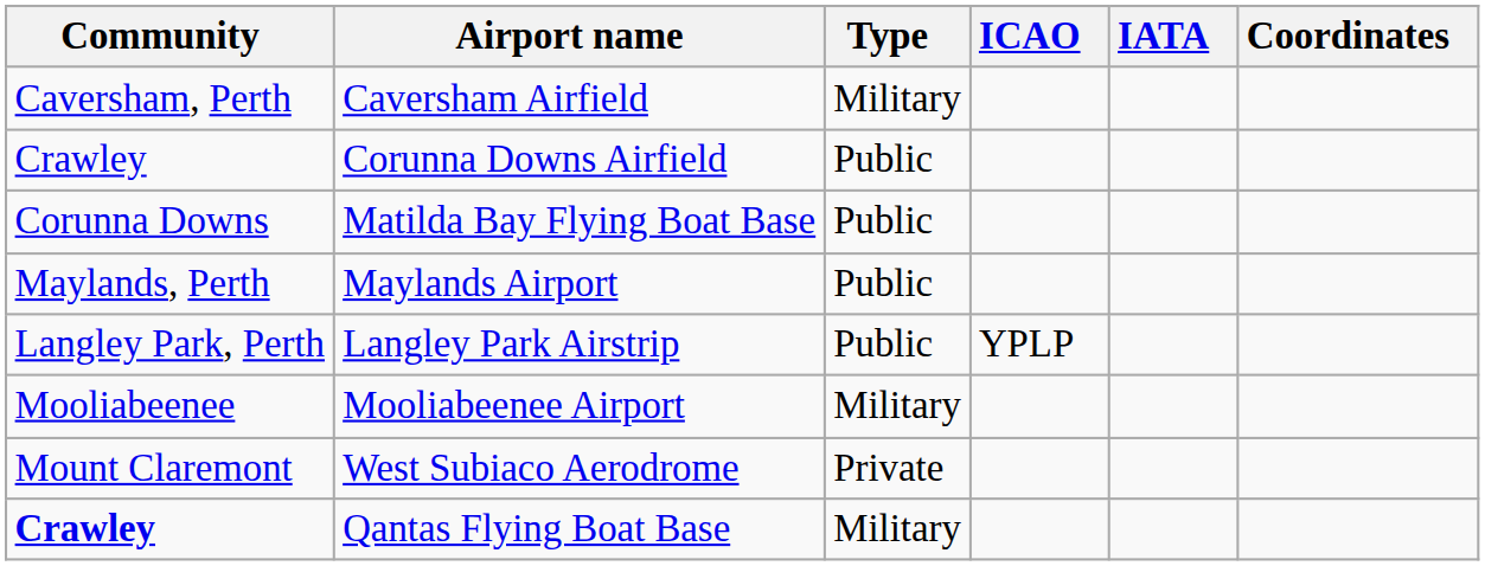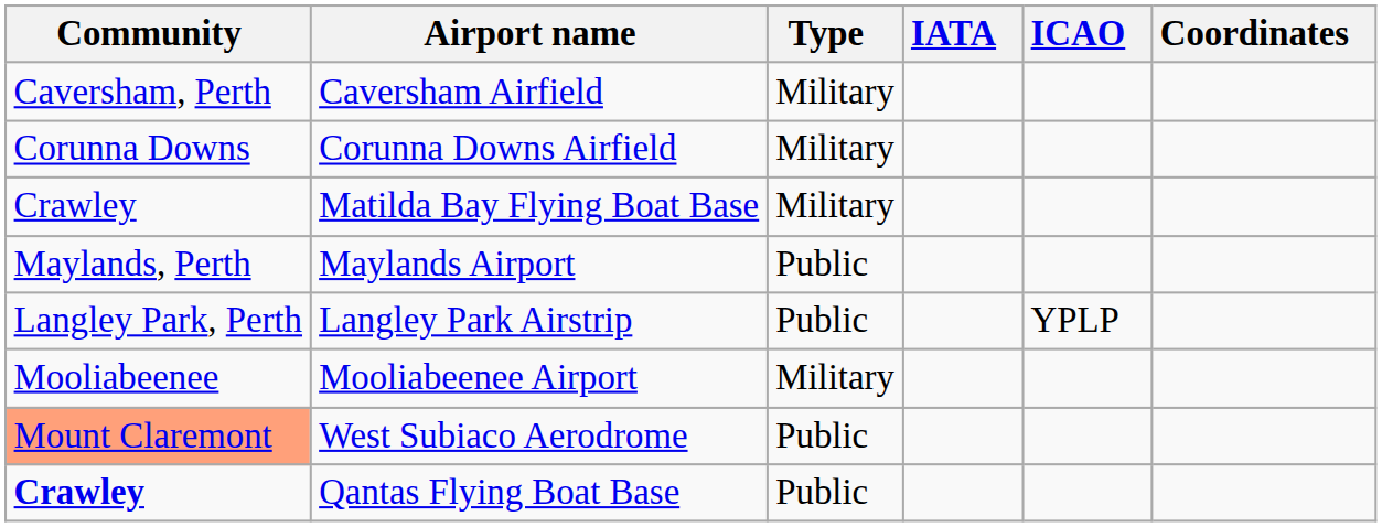columns swapped: ICAO <-> IATA
Corunna Downs Airfield | Community: Crawley -> Corunna Downs
Corunna Downs Airfield | Type: Public -> Military
Matilda Bay Flying Boat Base | Community: Corunna Downs -> Crawley
Matilda Bay Flying Boat Base | Type: Public -> Military
West Subiaco Aerodrome | Community: no background -> lightsalmon background
West Subiaco Aerodrome | Type: Private -> Public
Qantas Flying Boat Base | Type: Military -> Public
